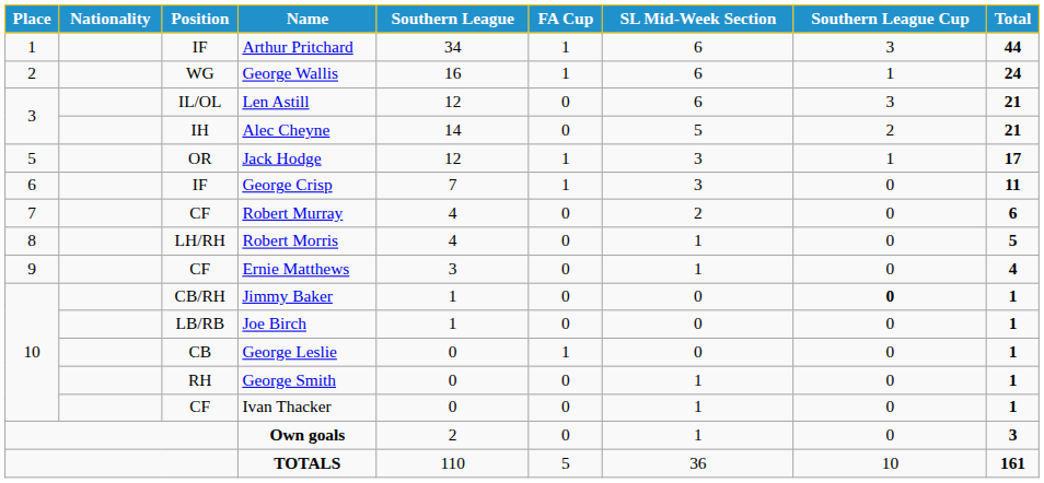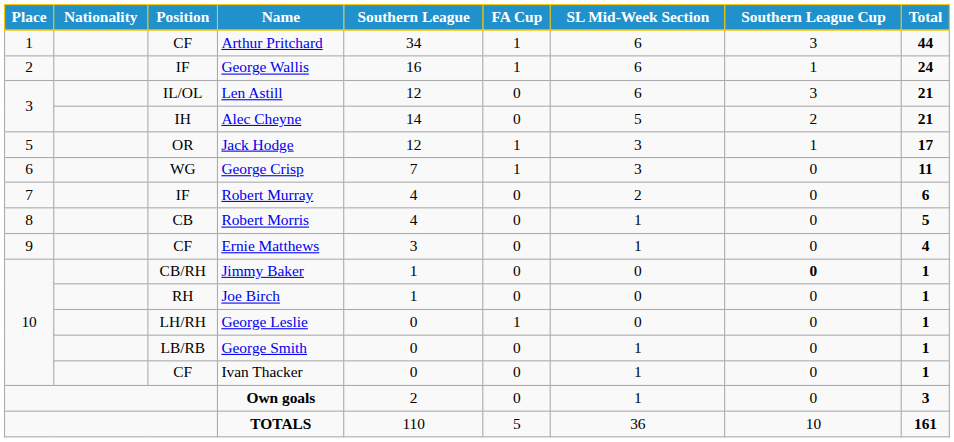Arthur Pritchard | Position: IF -> CF
George Wallis | Position: WG -> IF
George Crisp | Position: IF -> WG
Robert Murray | Position: CF -> IF
Robert Morris | Position: LH/RH -> CB
Joe Birch | Position: LB/RB -> RH
George Leslie | Position: CB -> LH/RH
George Smith | Position: RH -> LB/RB
